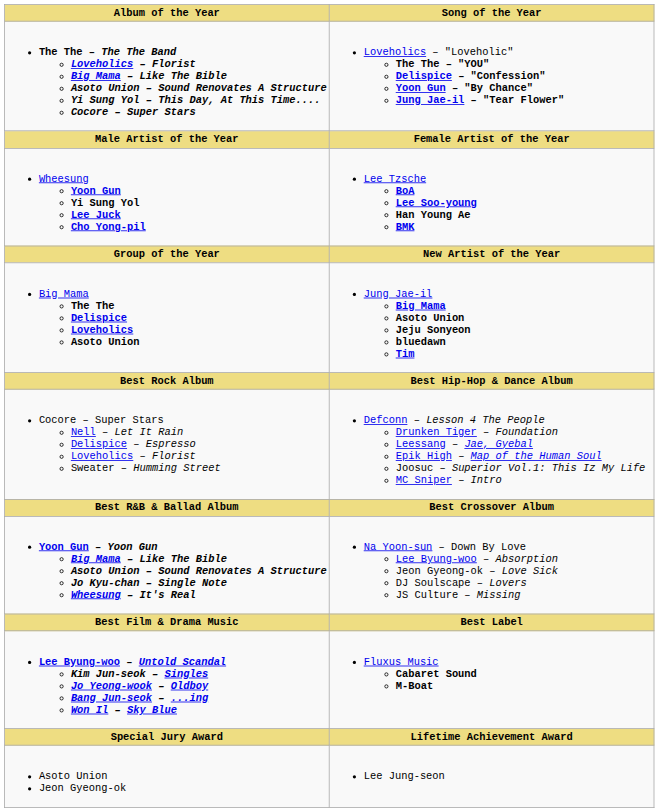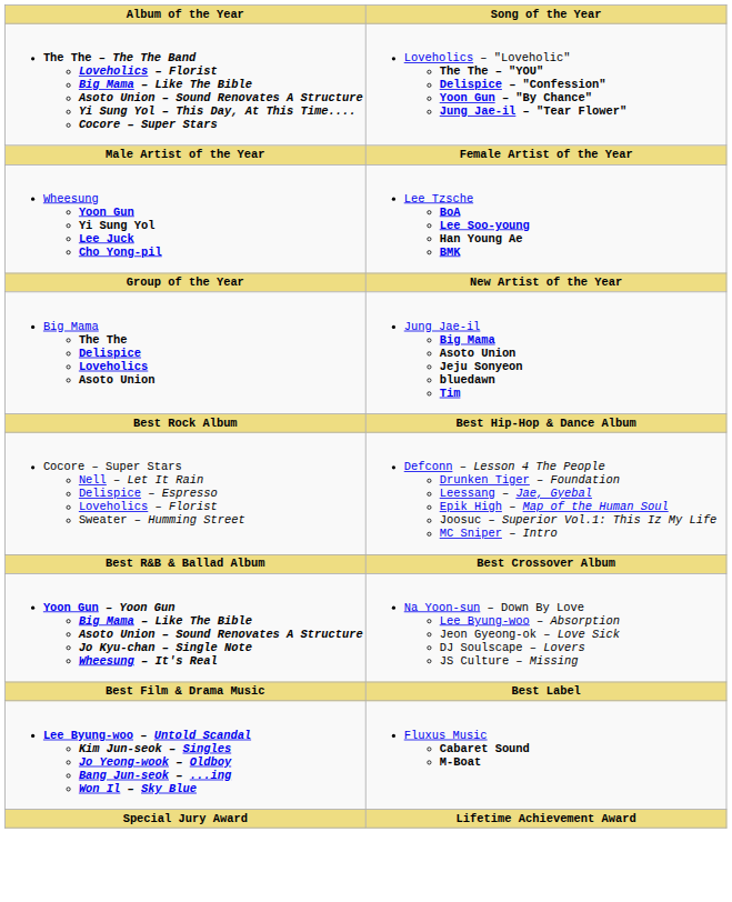- row: Asoto Union Jeon Gyeong-ok | Lee Jung-seon
